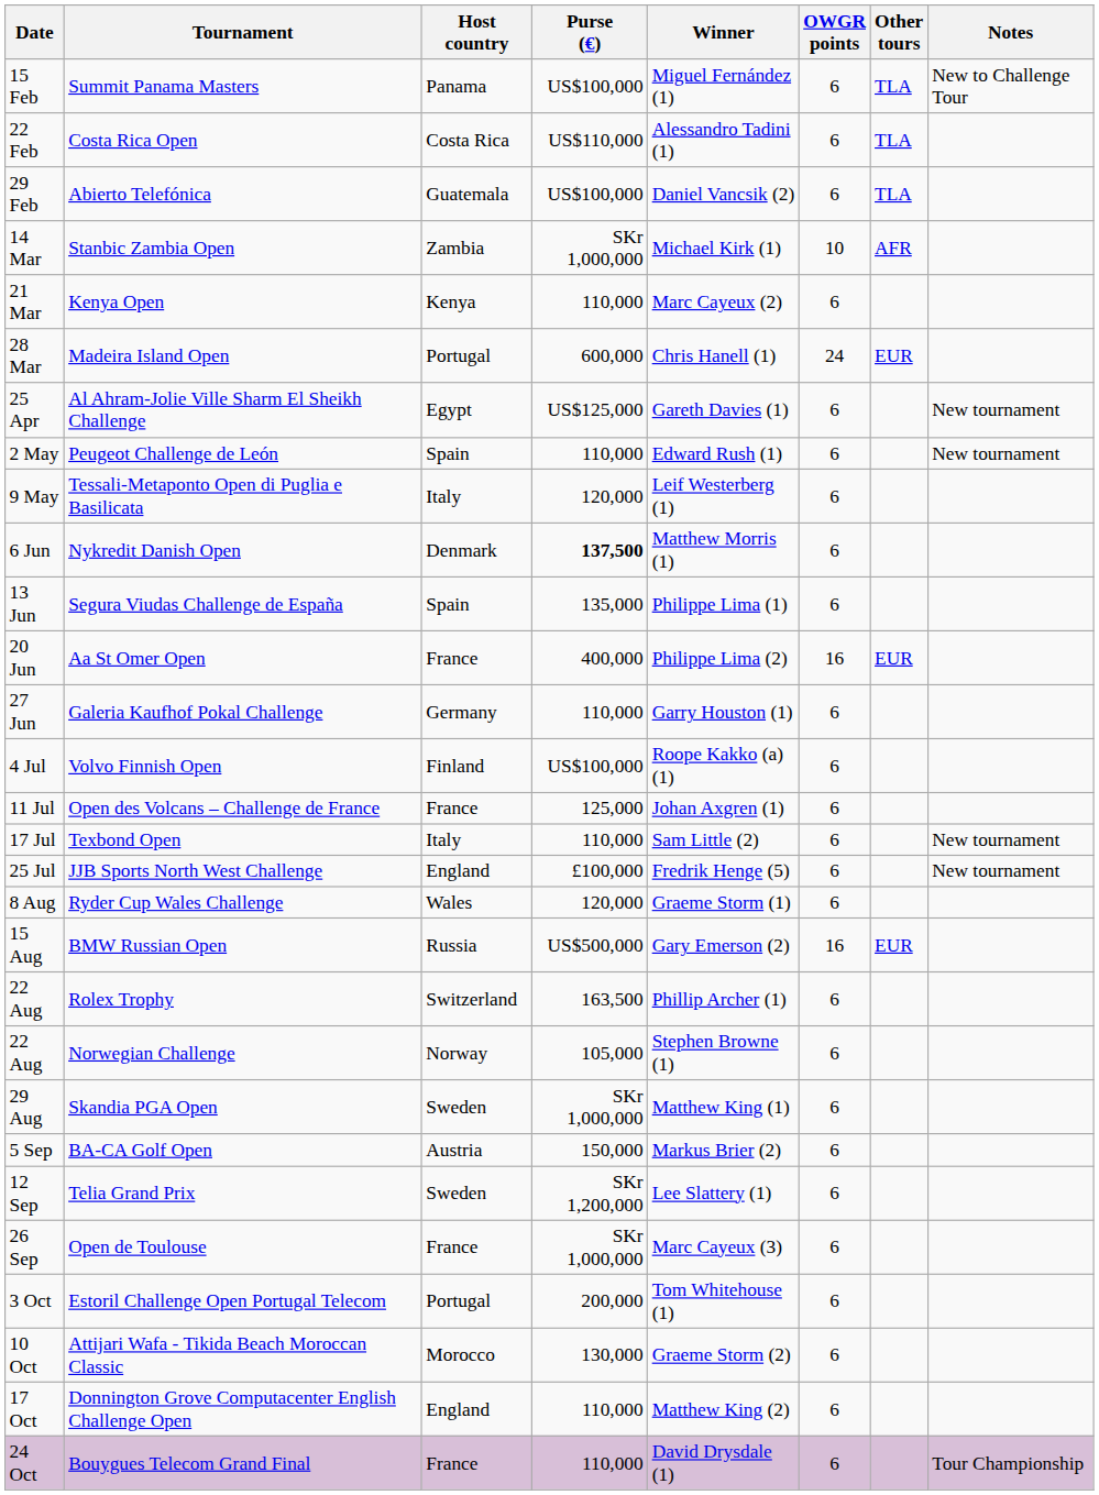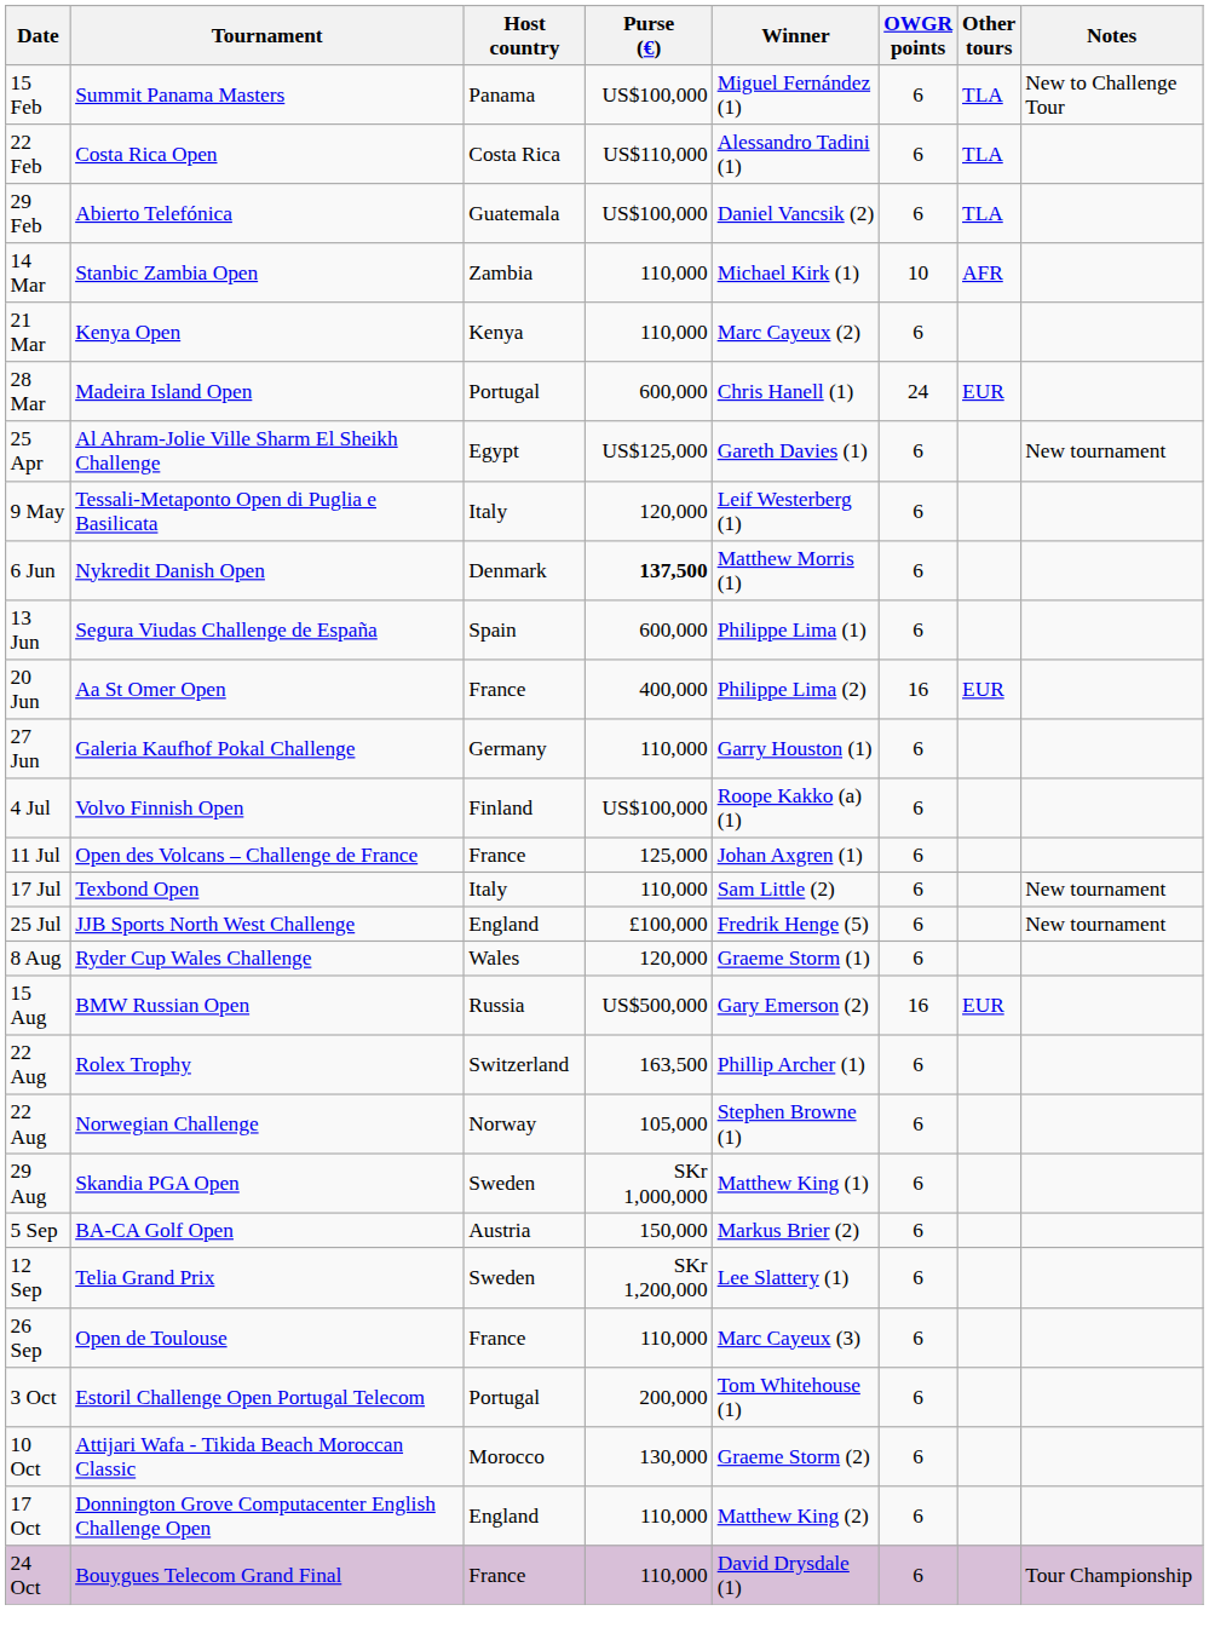Stanbic Zambia Open | Purse (€): SKr 1,000,000 -> 110,000
- row: 2 May | Peugeot Challenge de León | Spain | 110,000 | Edward Rush (1) | 6 | New tournament
Segura Viudas Challenge de España | Purse (€): 135,000 -> 600,000
Open de Toulouse | Purse (€): SKr 1,000,000 -> 110,000
